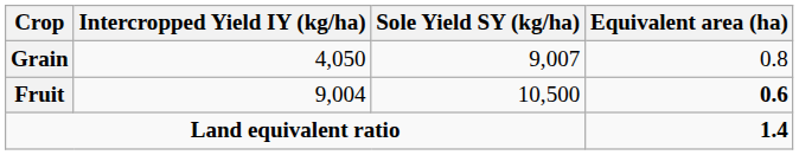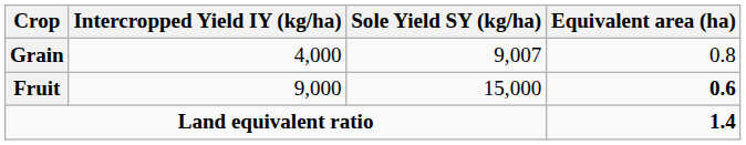Grain | Intercropped Yield IY (kg/ha): 4,050 -> 4,000
Fruit | Intercropped Yield IY (kg/ha): 9,004 -> 9,000
Fruit | Sole Yield SY (kg/ha): 10,500 -> 15,000
